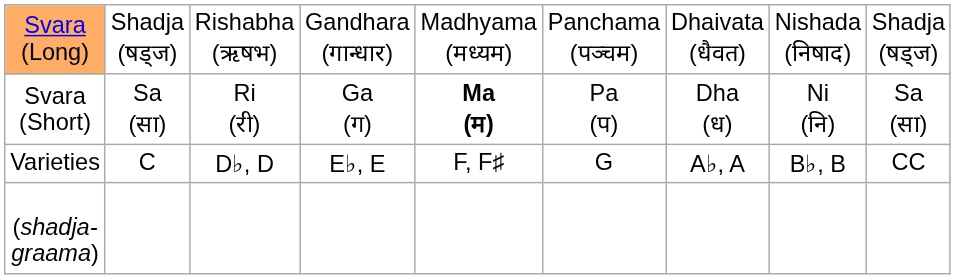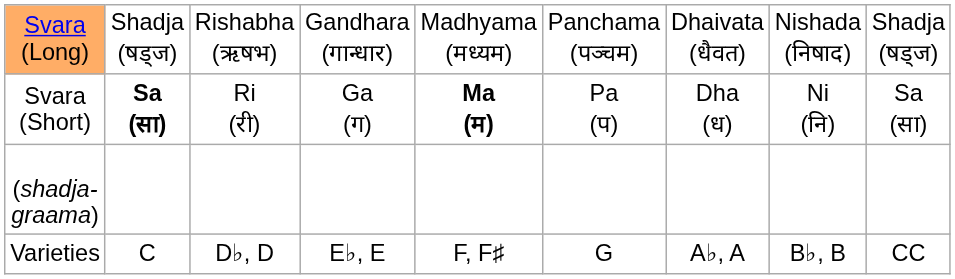Svara (Short) | column 2: normal -> bold
rows swapped: (shadja-graama) <-> Varieties
